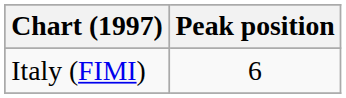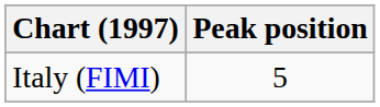Italy (FIMI) | Peak position: 6 -> 5
